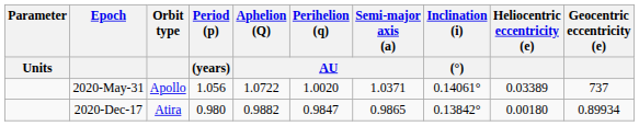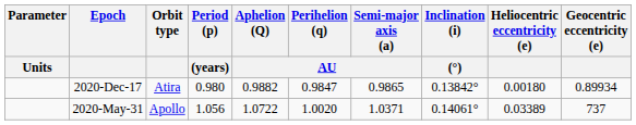rows swapped: 2020-May-31 <-> 2020-Dec-17
